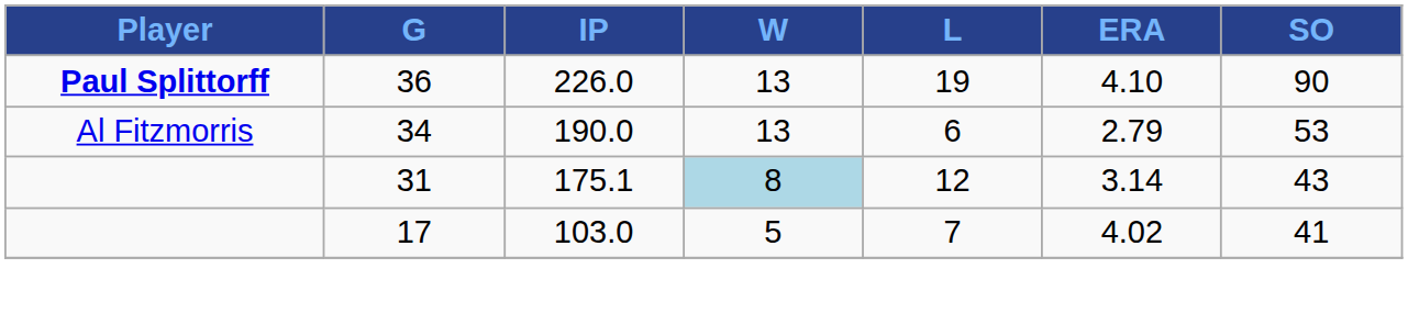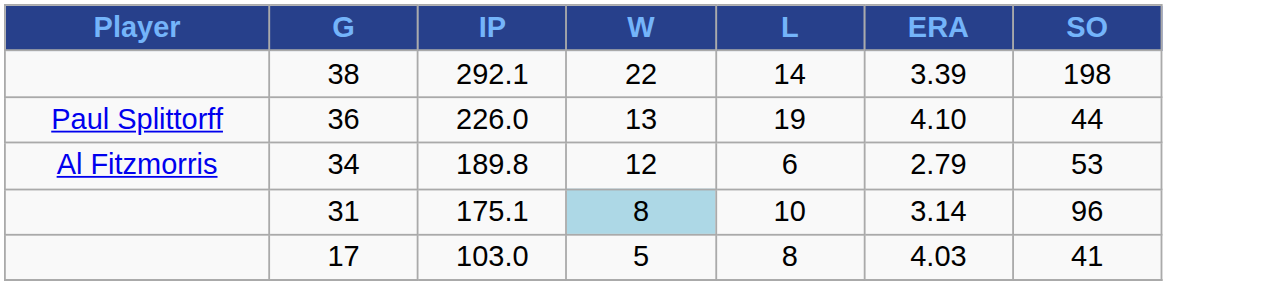+ row: 38 | 292.1 | 22 | 14 | 3.39 | 198
36 | Player: bold -> normal
36 | SO: 90 -> 44
34 | IP: 190.0 -> 189.8
34 | W: 13 -> 12
31 | L: 12 -> 10
31 | SO: 43 -> 96
17 | L: 7 -> 8
17 | ERA: 4.02 -> 4.03
